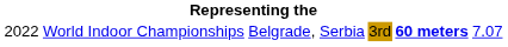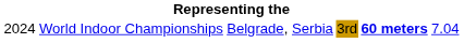World Indoor Championships | column 1: 2022 -> 2024
World Indoor Championships | column 6: 7.07 -> 7.04
